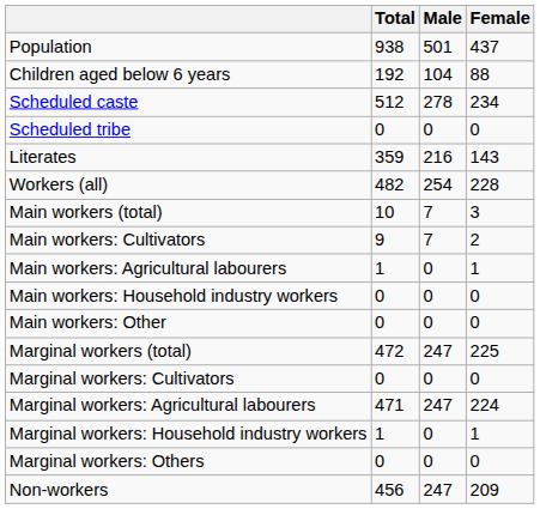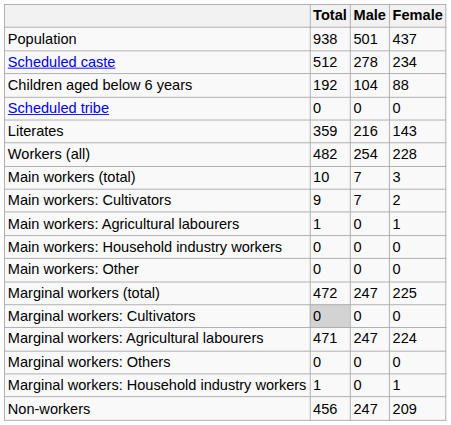rows swapped: Children aged below 6 years <-> Scheduled caste
Marginal workers: Cultivators | Total: no background -> lightgrey background
rows swapped: Marginal workers: Household industry workers <-> Marginal workers: Others
